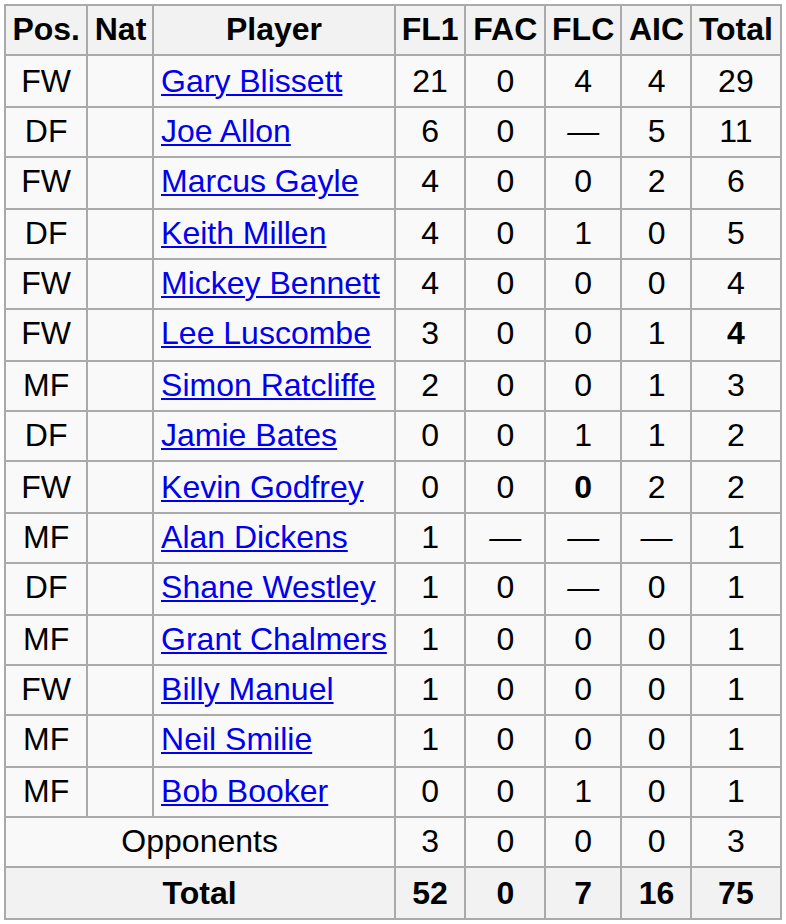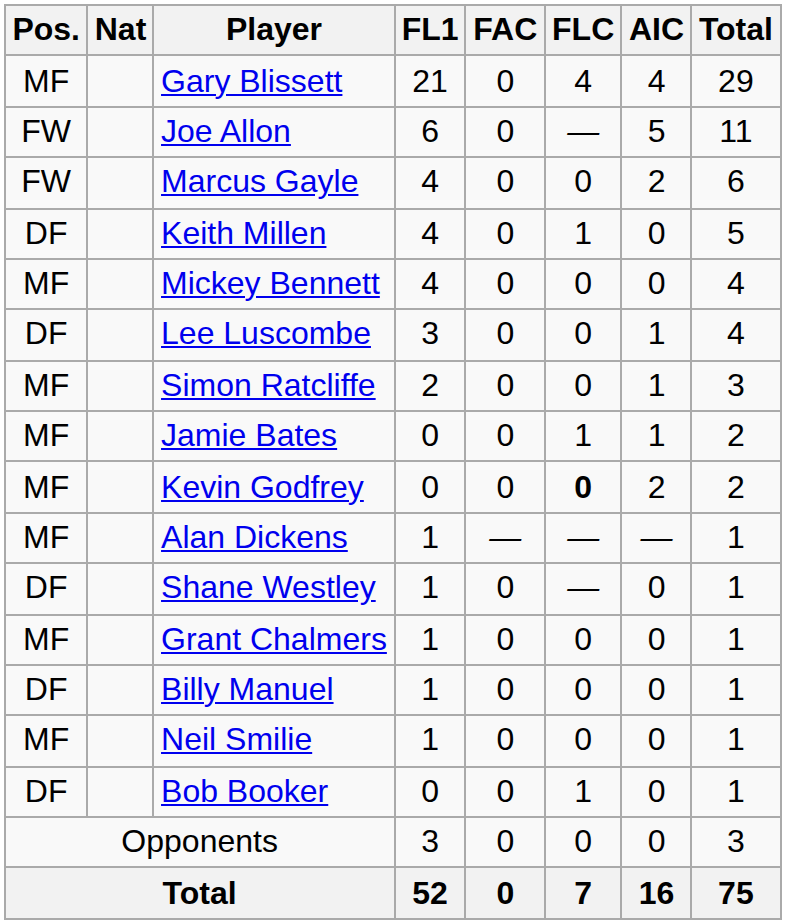Gary Blissett | Pos.: FW -> MF
Joe Allon | Pos.: DF -> FW
Mickey Bennett | Pos.: FW -> MF
Lee Luscombe | Pos.: FW -> DF
Lee Luscombe | Total: bold -> normal
Jamie Bates | Pos.: DF -> MF
Kevin Godfrey | Pos.: FW -> MF
Billy Manuel | Pos.: FW -> DF
Bob Booker | Pos.: MF -> DF
